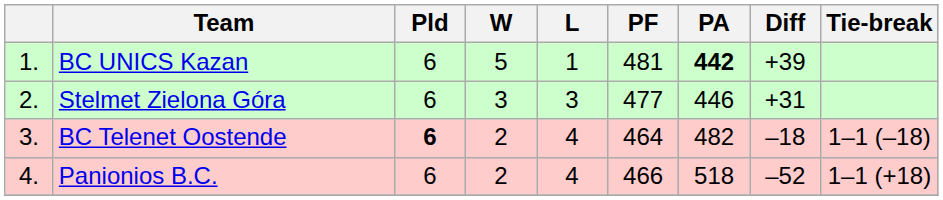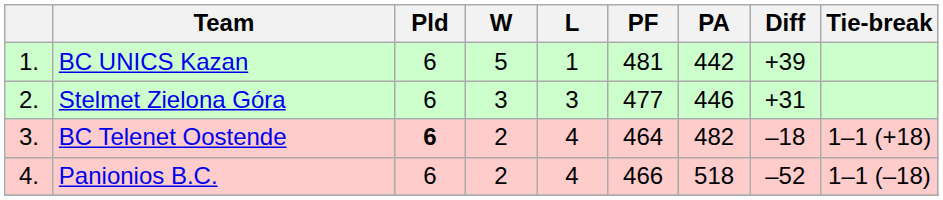BC UNICS Kazan | PA: bold -> normal
BC Telenet Oostende | Tie-break: 1–1 (–18) -> 1–1 (+18)
Panionios B.C. | Tie-break: 1–1 (+18) -> 1–1 (–18)
